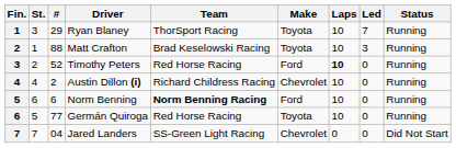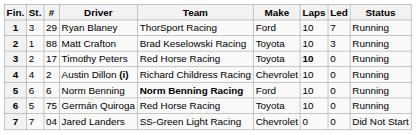Ryan Blaney | Make: Toyota -> Ford
Timothy Peters | #: 52 -> 17
Timothy Peters | Make: Ford -> Toyota
Germán Quiroga | #: 77 -> 75
